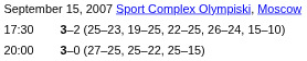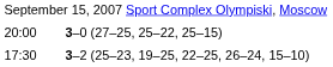rows swapped: 17:30 <-> 20:00
